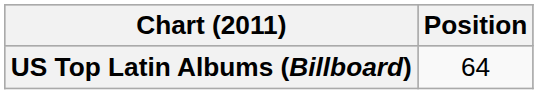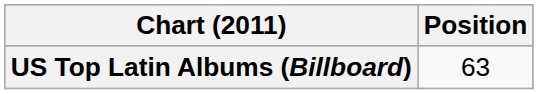US Top Latin Albums (Billboard) | Position: 64 -> 63
